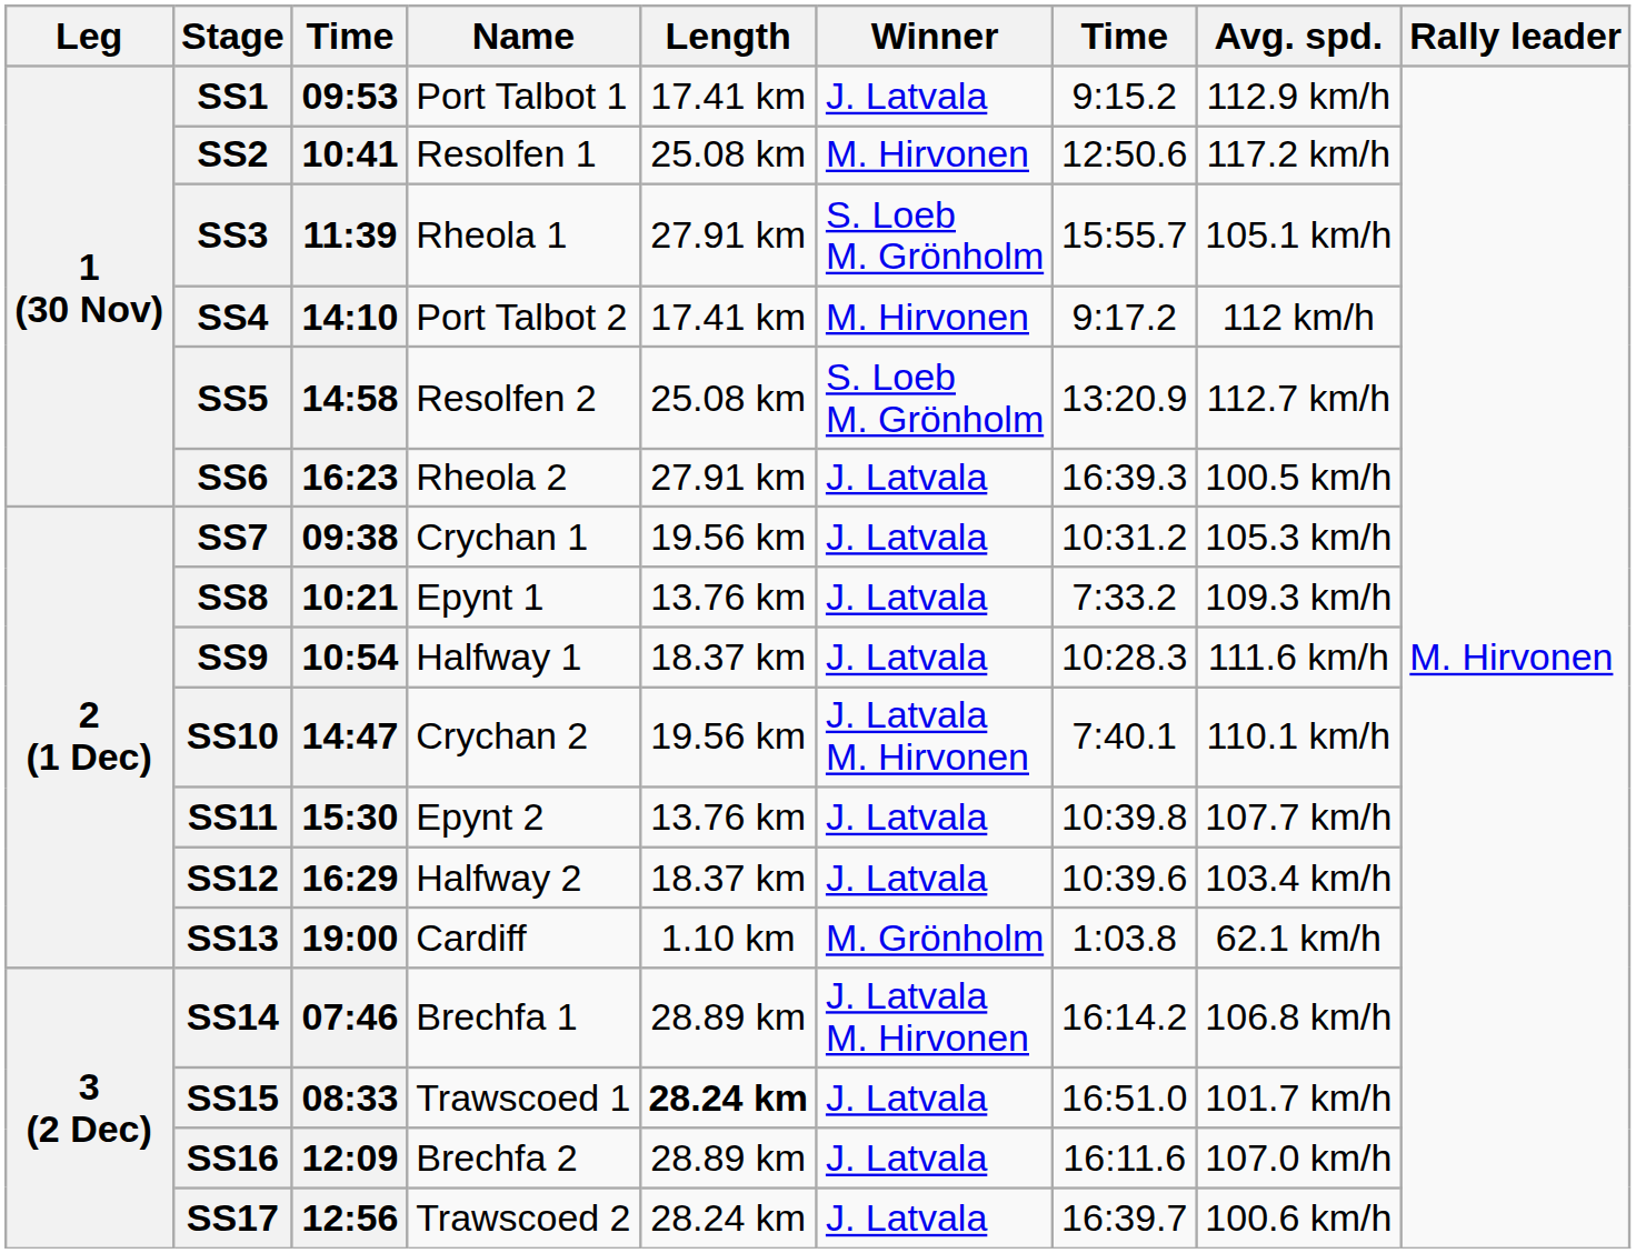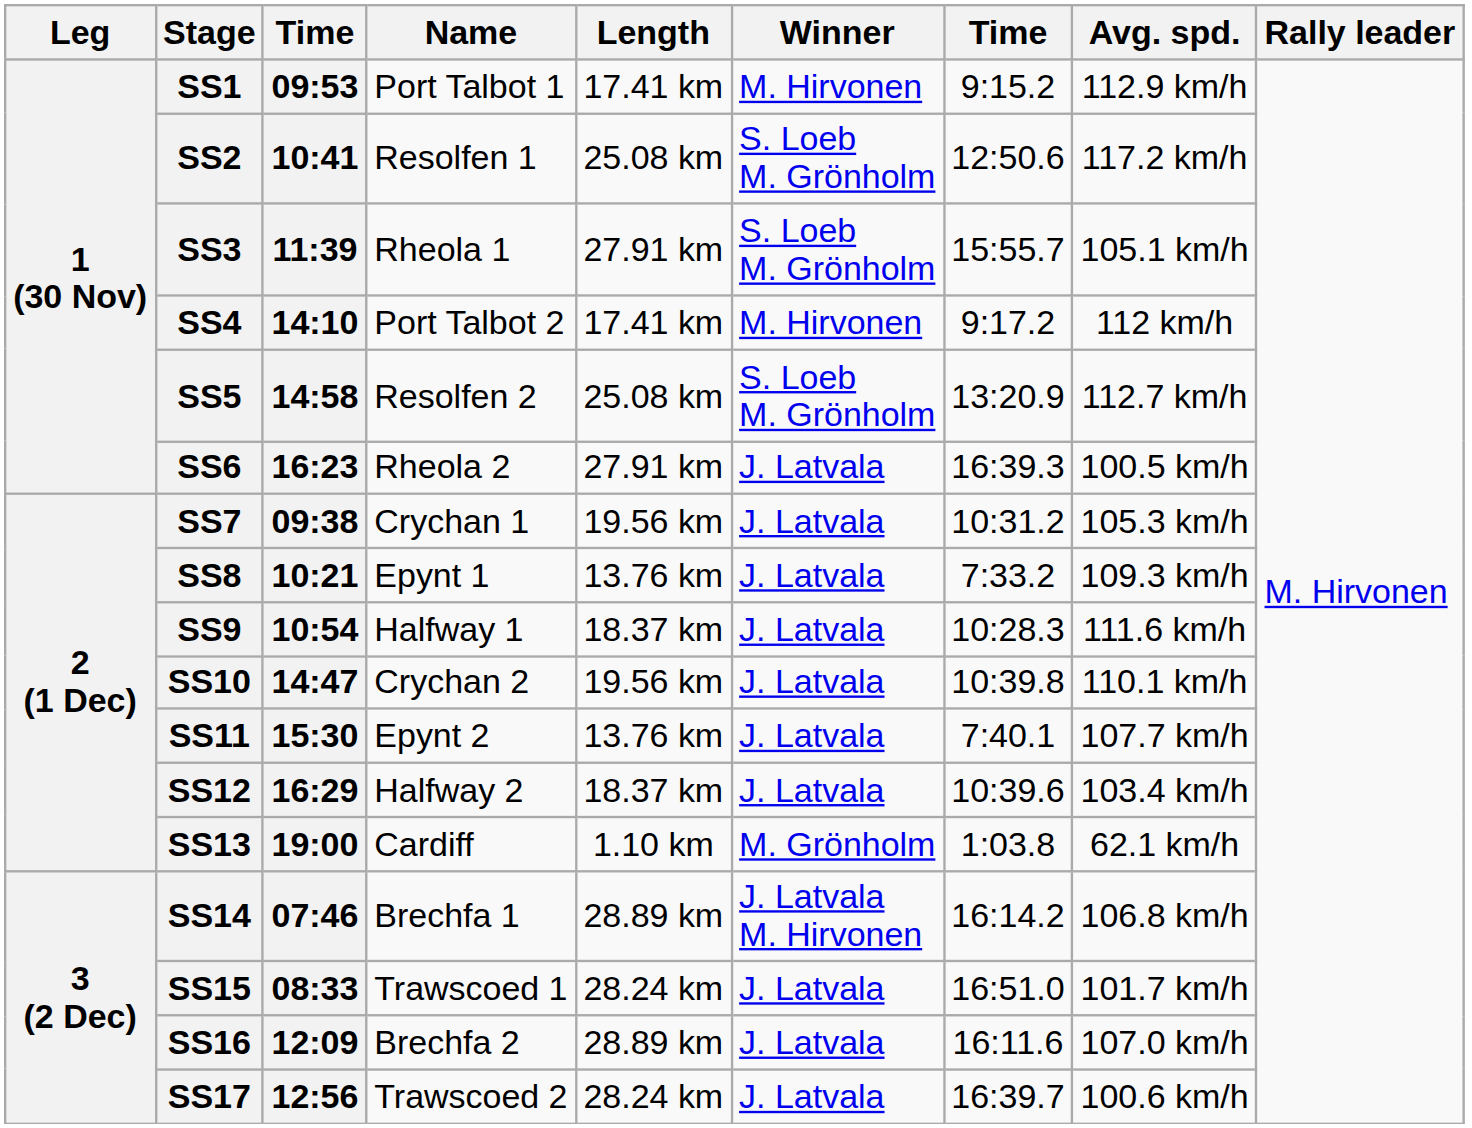SS1 | Winner: J. Latvala -> M. Hirvonen
SS2 | Winner: M. Hirvonen -> S. Loeb M. Grönholm
SS10 | Winner: J. Latvala M. Hirvonen -> J. Latvala
SS10 | column 7: 7:40.1 -> 10:39.8
SS11 | column 7: 10:39.8 -> 7:40.1
SS15 | Length: bold -> normal
